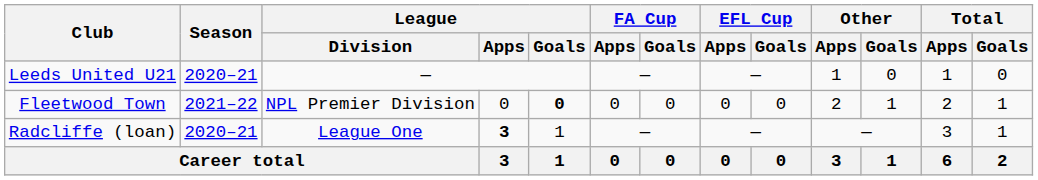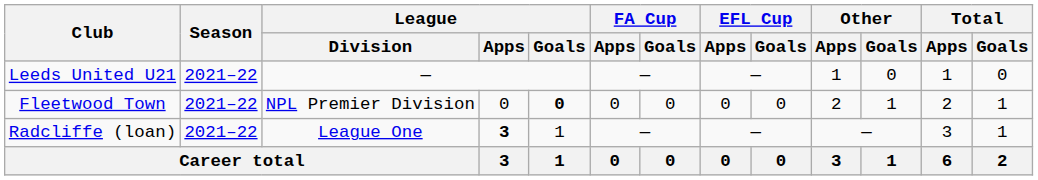Leeds United U21 | Season: 2020–21 -> 2021–22
Radcliffe (loan) | Season: 2020–21 -> 2021–22
